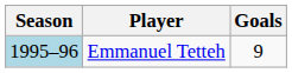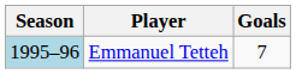Emmanuel Tetteh | Goals: 9 -> 7
